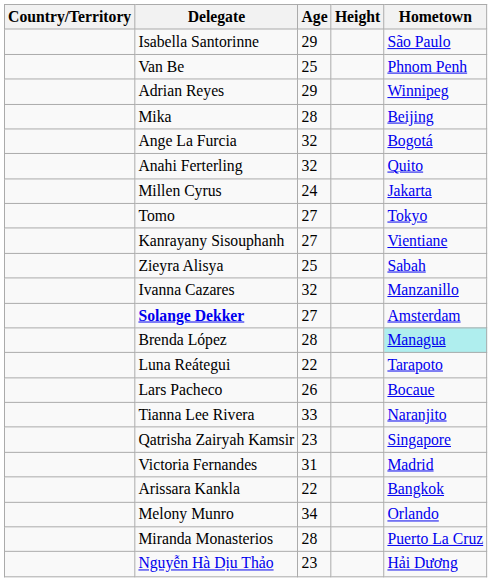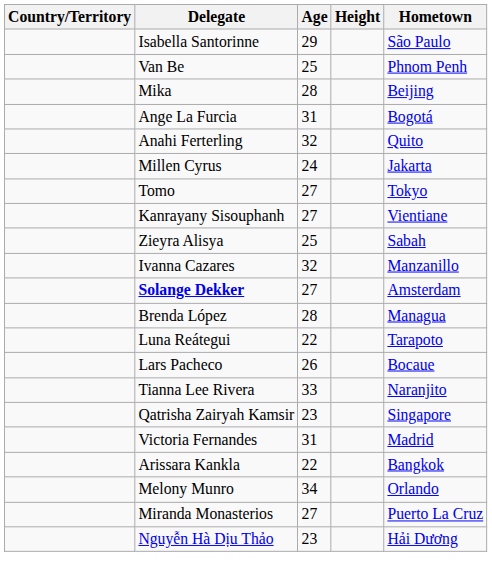- row: Adrian Reyes | 29 | Winnipeg
Ange La Furcia | Age: 32 -> 31
Brenda López | Hometown: paleturquoise background -> no background
Miranda Monasterios | Age: 28 -> 27
